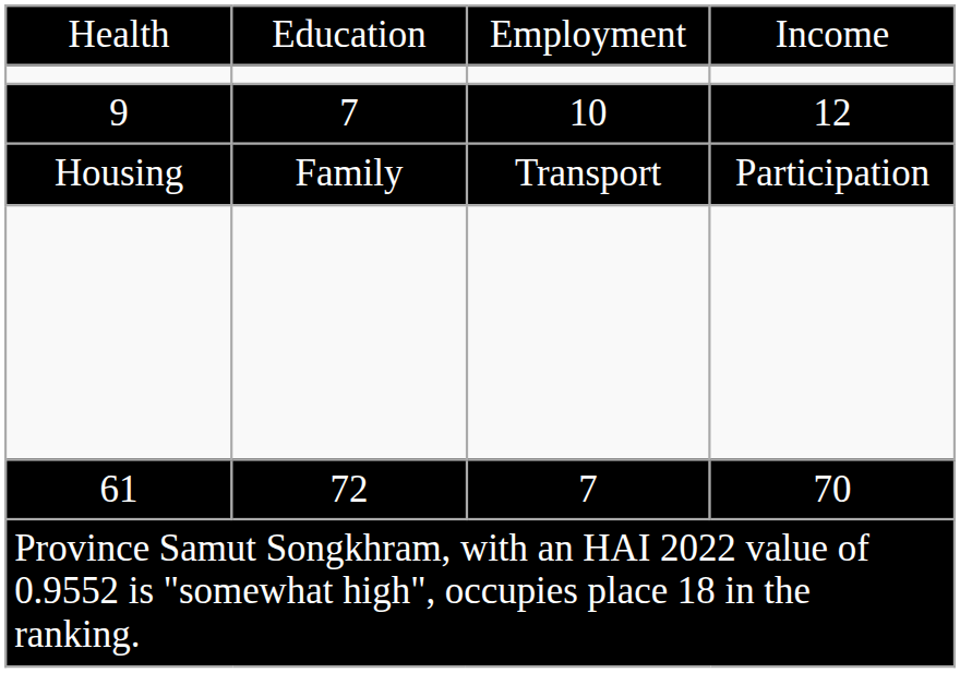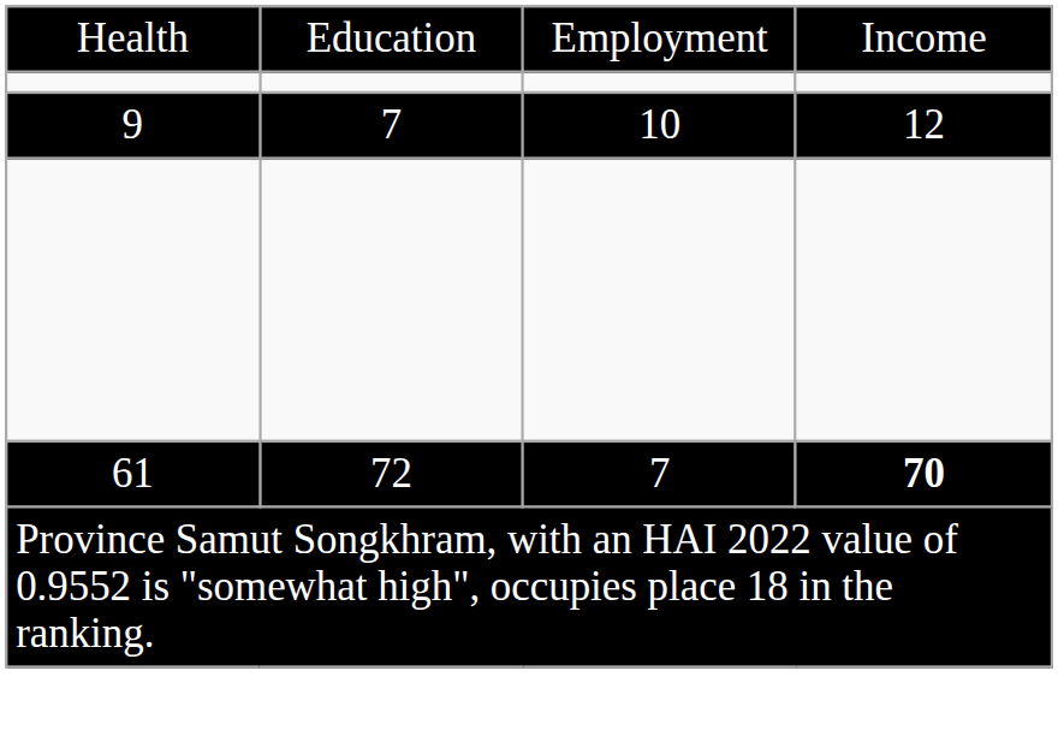- row: Housing | Family | Transport | Participation
61 | column 4: normal -> bold
